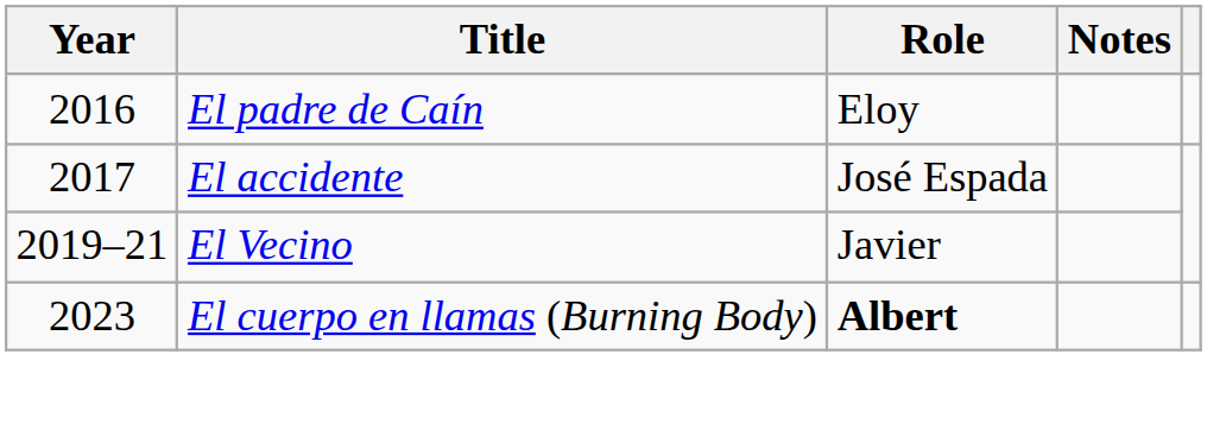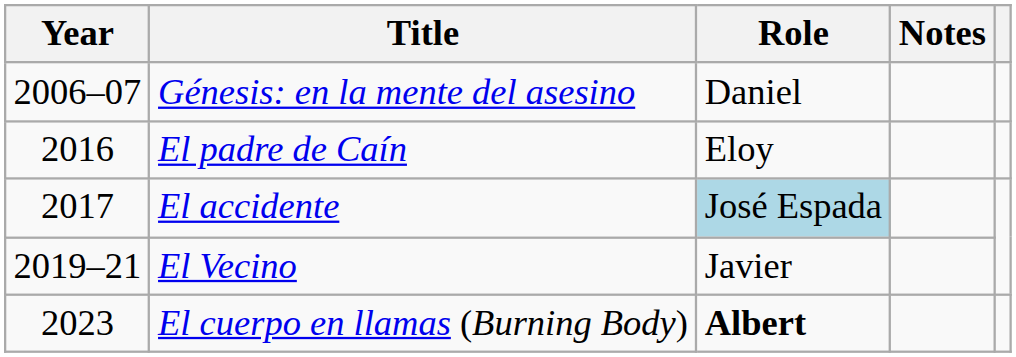+ row: 2006–07 | Génesis: en la mente del asesino | Daniel
El accidente | Role: no background -> lightblue background
